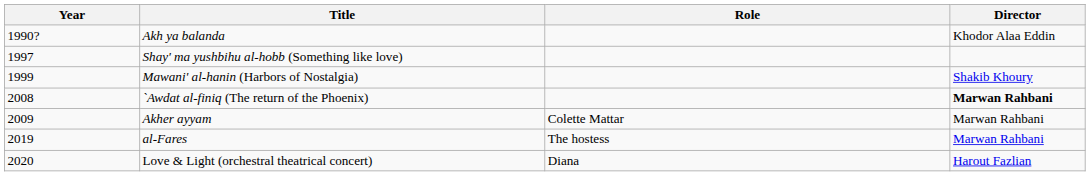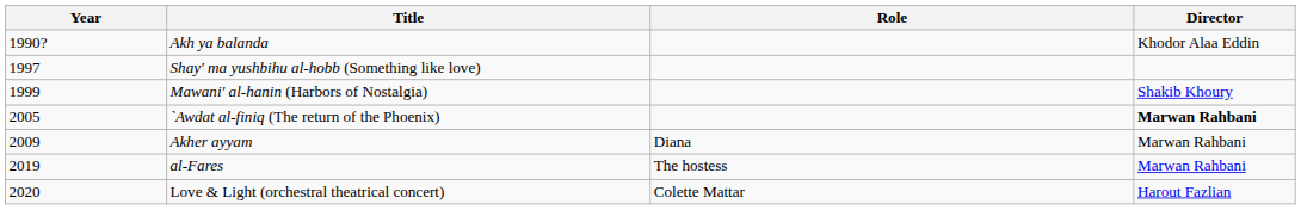`Awdat al-finiq (The return of the Phoenix) | Year: 2008 -> 2005
Akher ayyam | Role: Colette Mattar -> Diana
Love & Light (orchestral theatrical concert) | Role: Diana -> Colette Mattar
